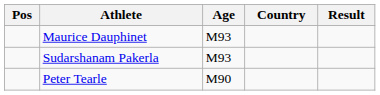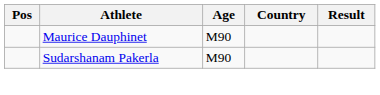Maurice Dauphinet | Age: M93 -> M90
Sudarshanam Pakerla | Age: M93 -> M90
- row: Peter Tearle | M90
